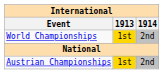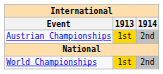rows swapped: World Championships <-> Austrian Championships
